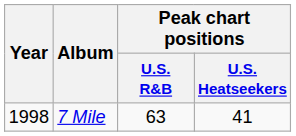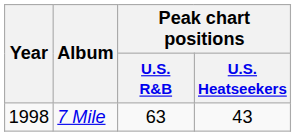7 Mile | Peak chart positions / U.S. Heatseekers: 41 -> 43
